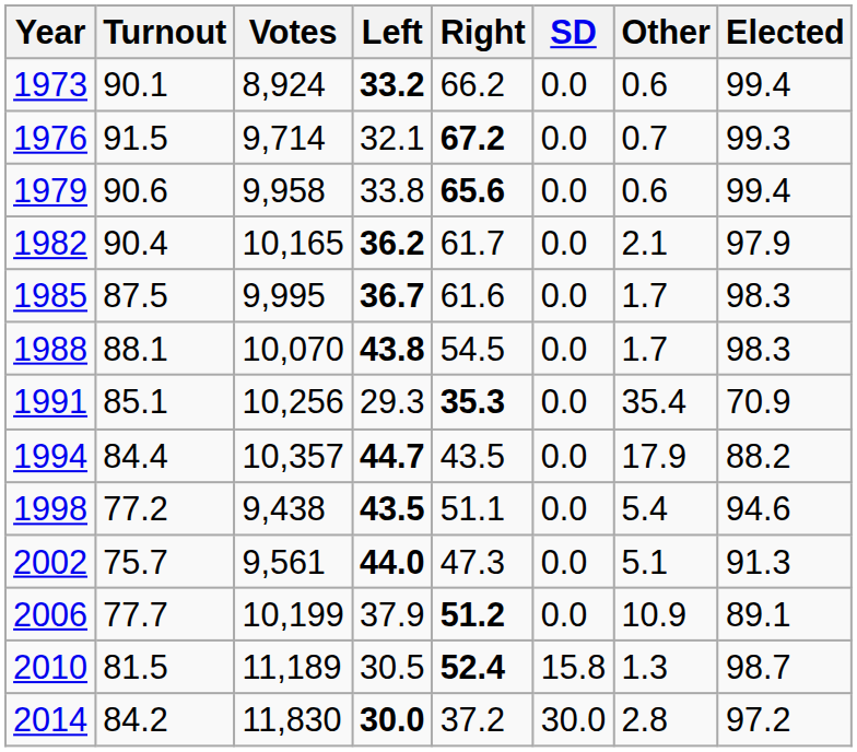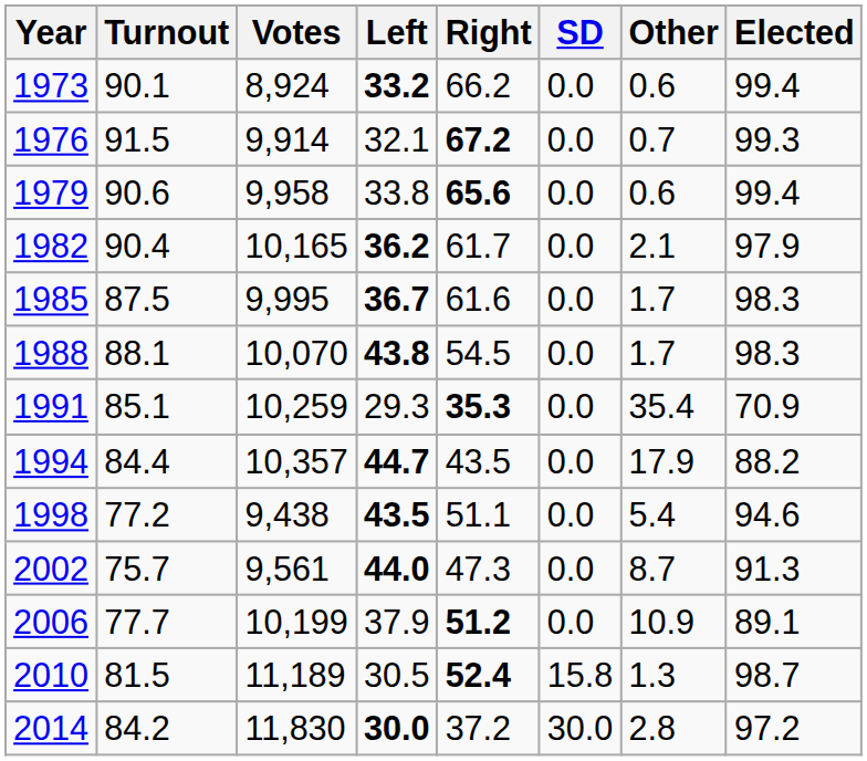1976 | Votes: 9,714 -> 9,914
1991 | Votes: 10,256 -> 10,259
2002 | Other: 5.1 -> 8.7
